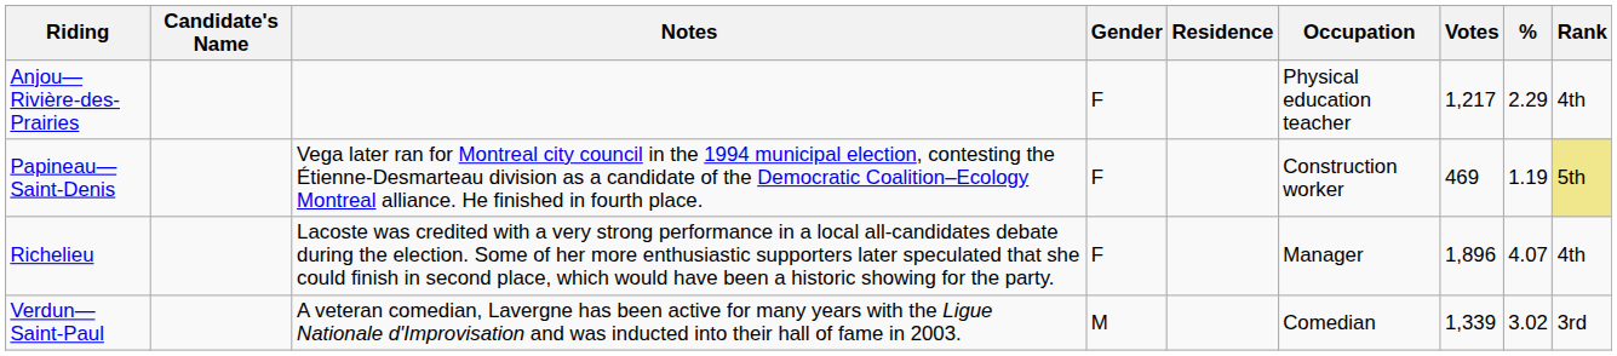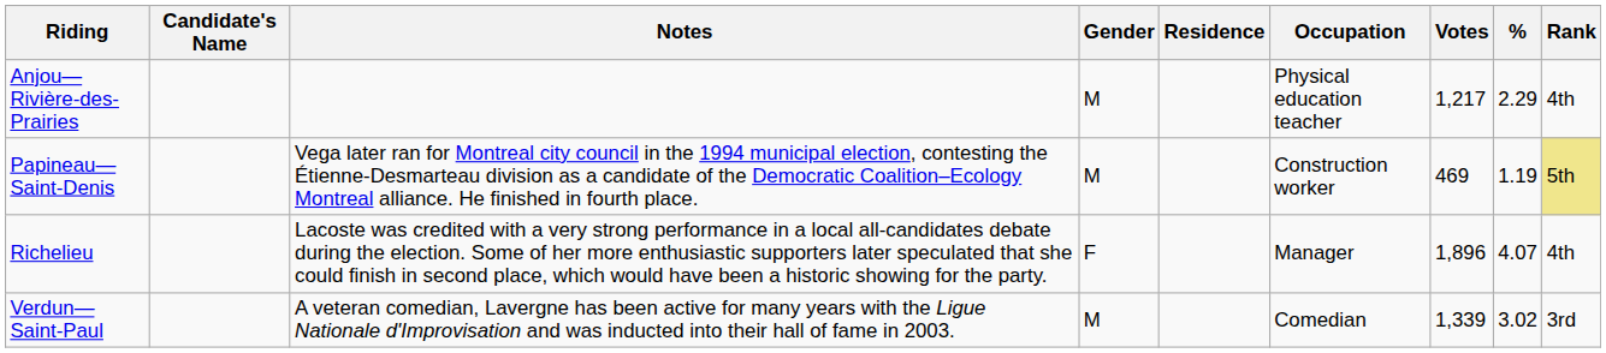Anjou—Rivière-des-Prairies | Gender: F -> M
Papineau—Saint-Denis | Gender: F -> M
